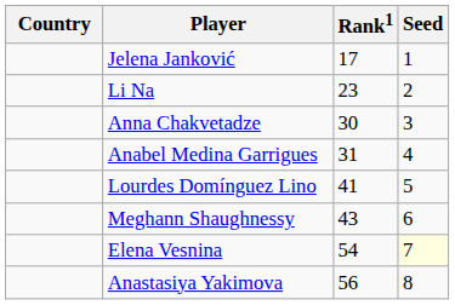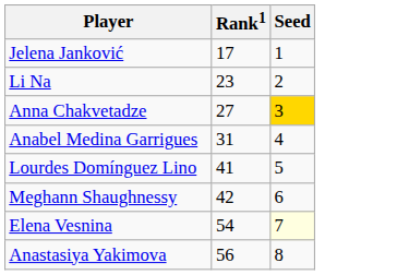- column: Country
Anna Chakvetadze | Rank1: 30 -> 27
Anna Chakvetadze | Seed: no background -> gold background
Meghann Shaughnessy | Rank1: 43 -> 42
